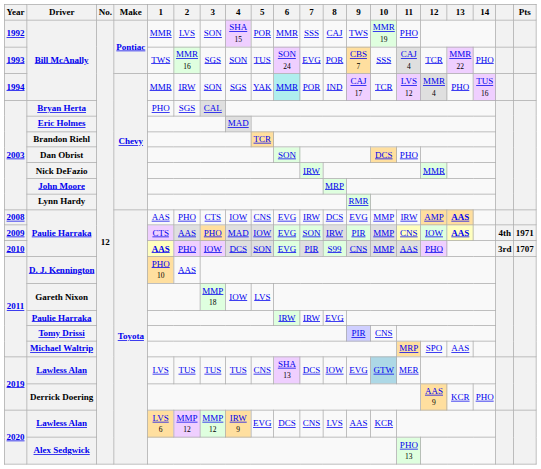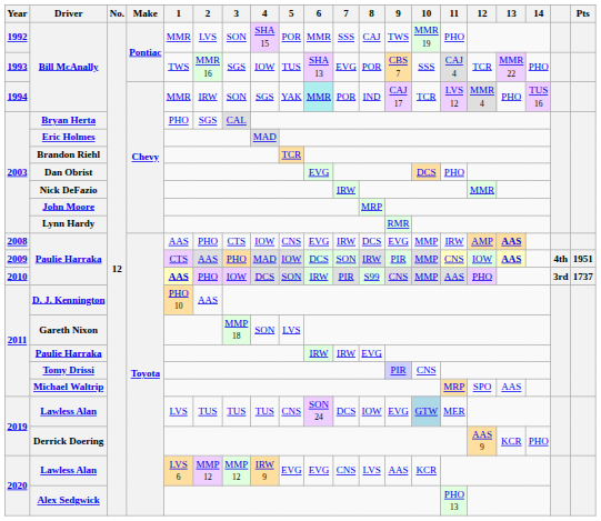1993 / Bill McAnally | 4: SON -> IOW
1993 / Bill McAnally | 6: SON 24 -> SHA 13
Dan Obrist | 6: SON -> EVG
2009 / Paulie Harraka | 6: EVG -> DCS
2009 / Paulie Harraka | Pts: 1971 -> 1951
2010 / Paulie Harraka | 6: EVG -> IRW
2010 / Paulie Harraka | Pts: 1707 -> 1737
Gareth Nixon | 4: IOW -> SON
2019 / Lawless Alan | 6: SHA 13 -> SON 24
2020 / Lawless Alan | 6: DCS -> EVG
